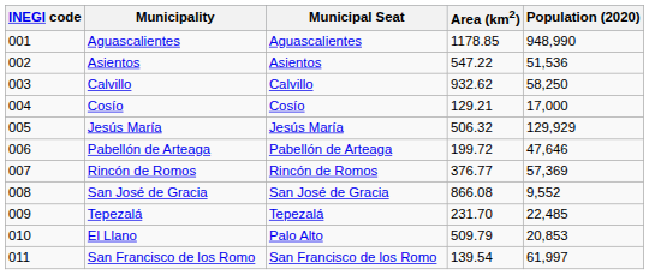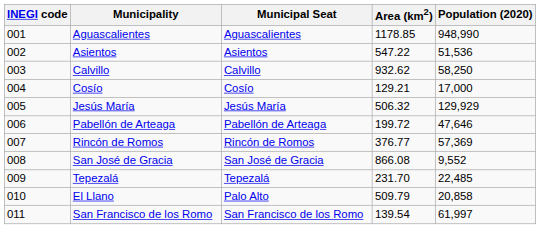El Llano | Population (2020): 20,853 -> 20,858
